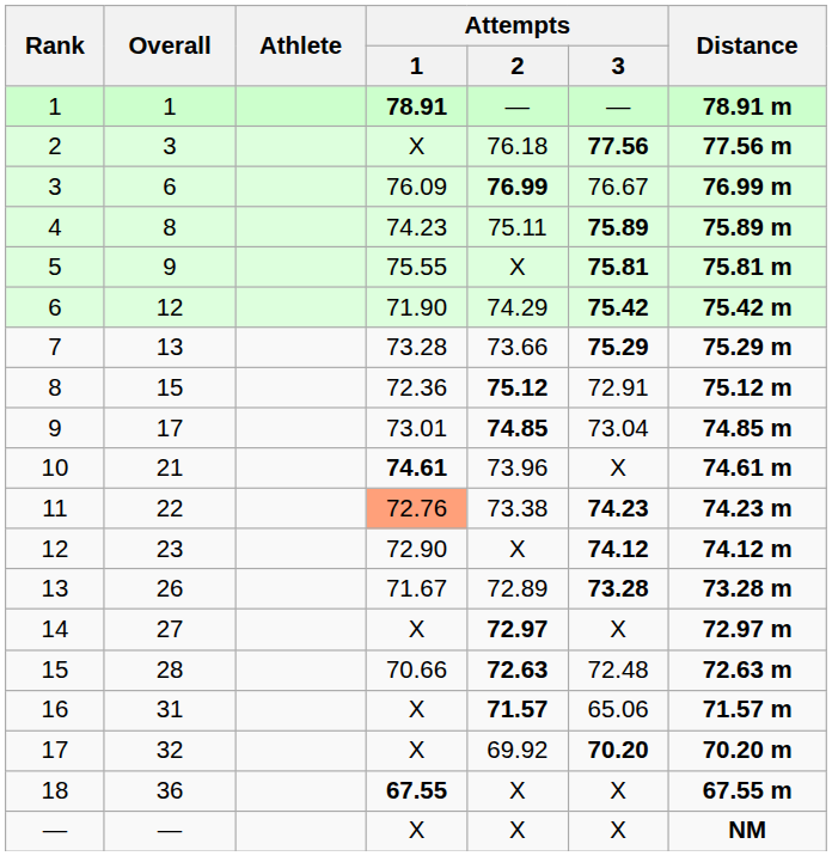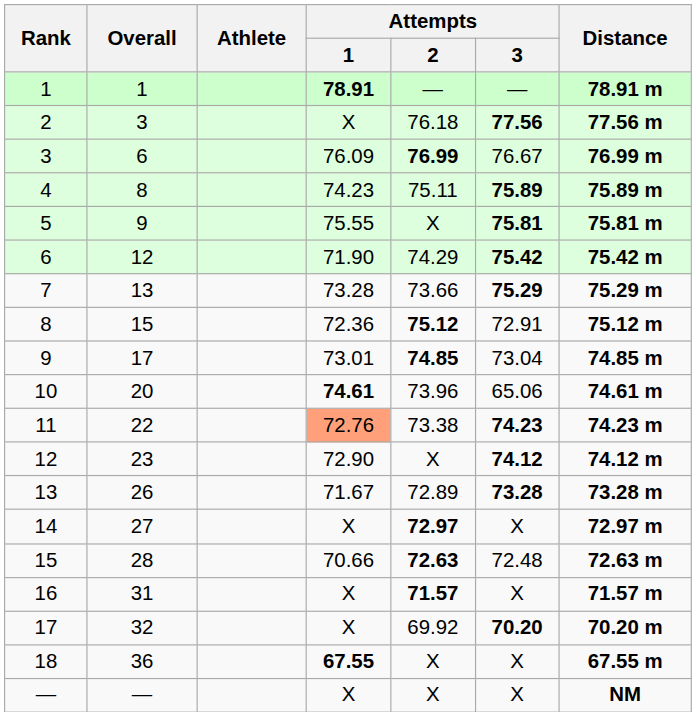10 | Overall: 21 -> 20
10 | Attempts / 3: X -> 65.06
16 | Attempts / 3: 65.06 -> X
